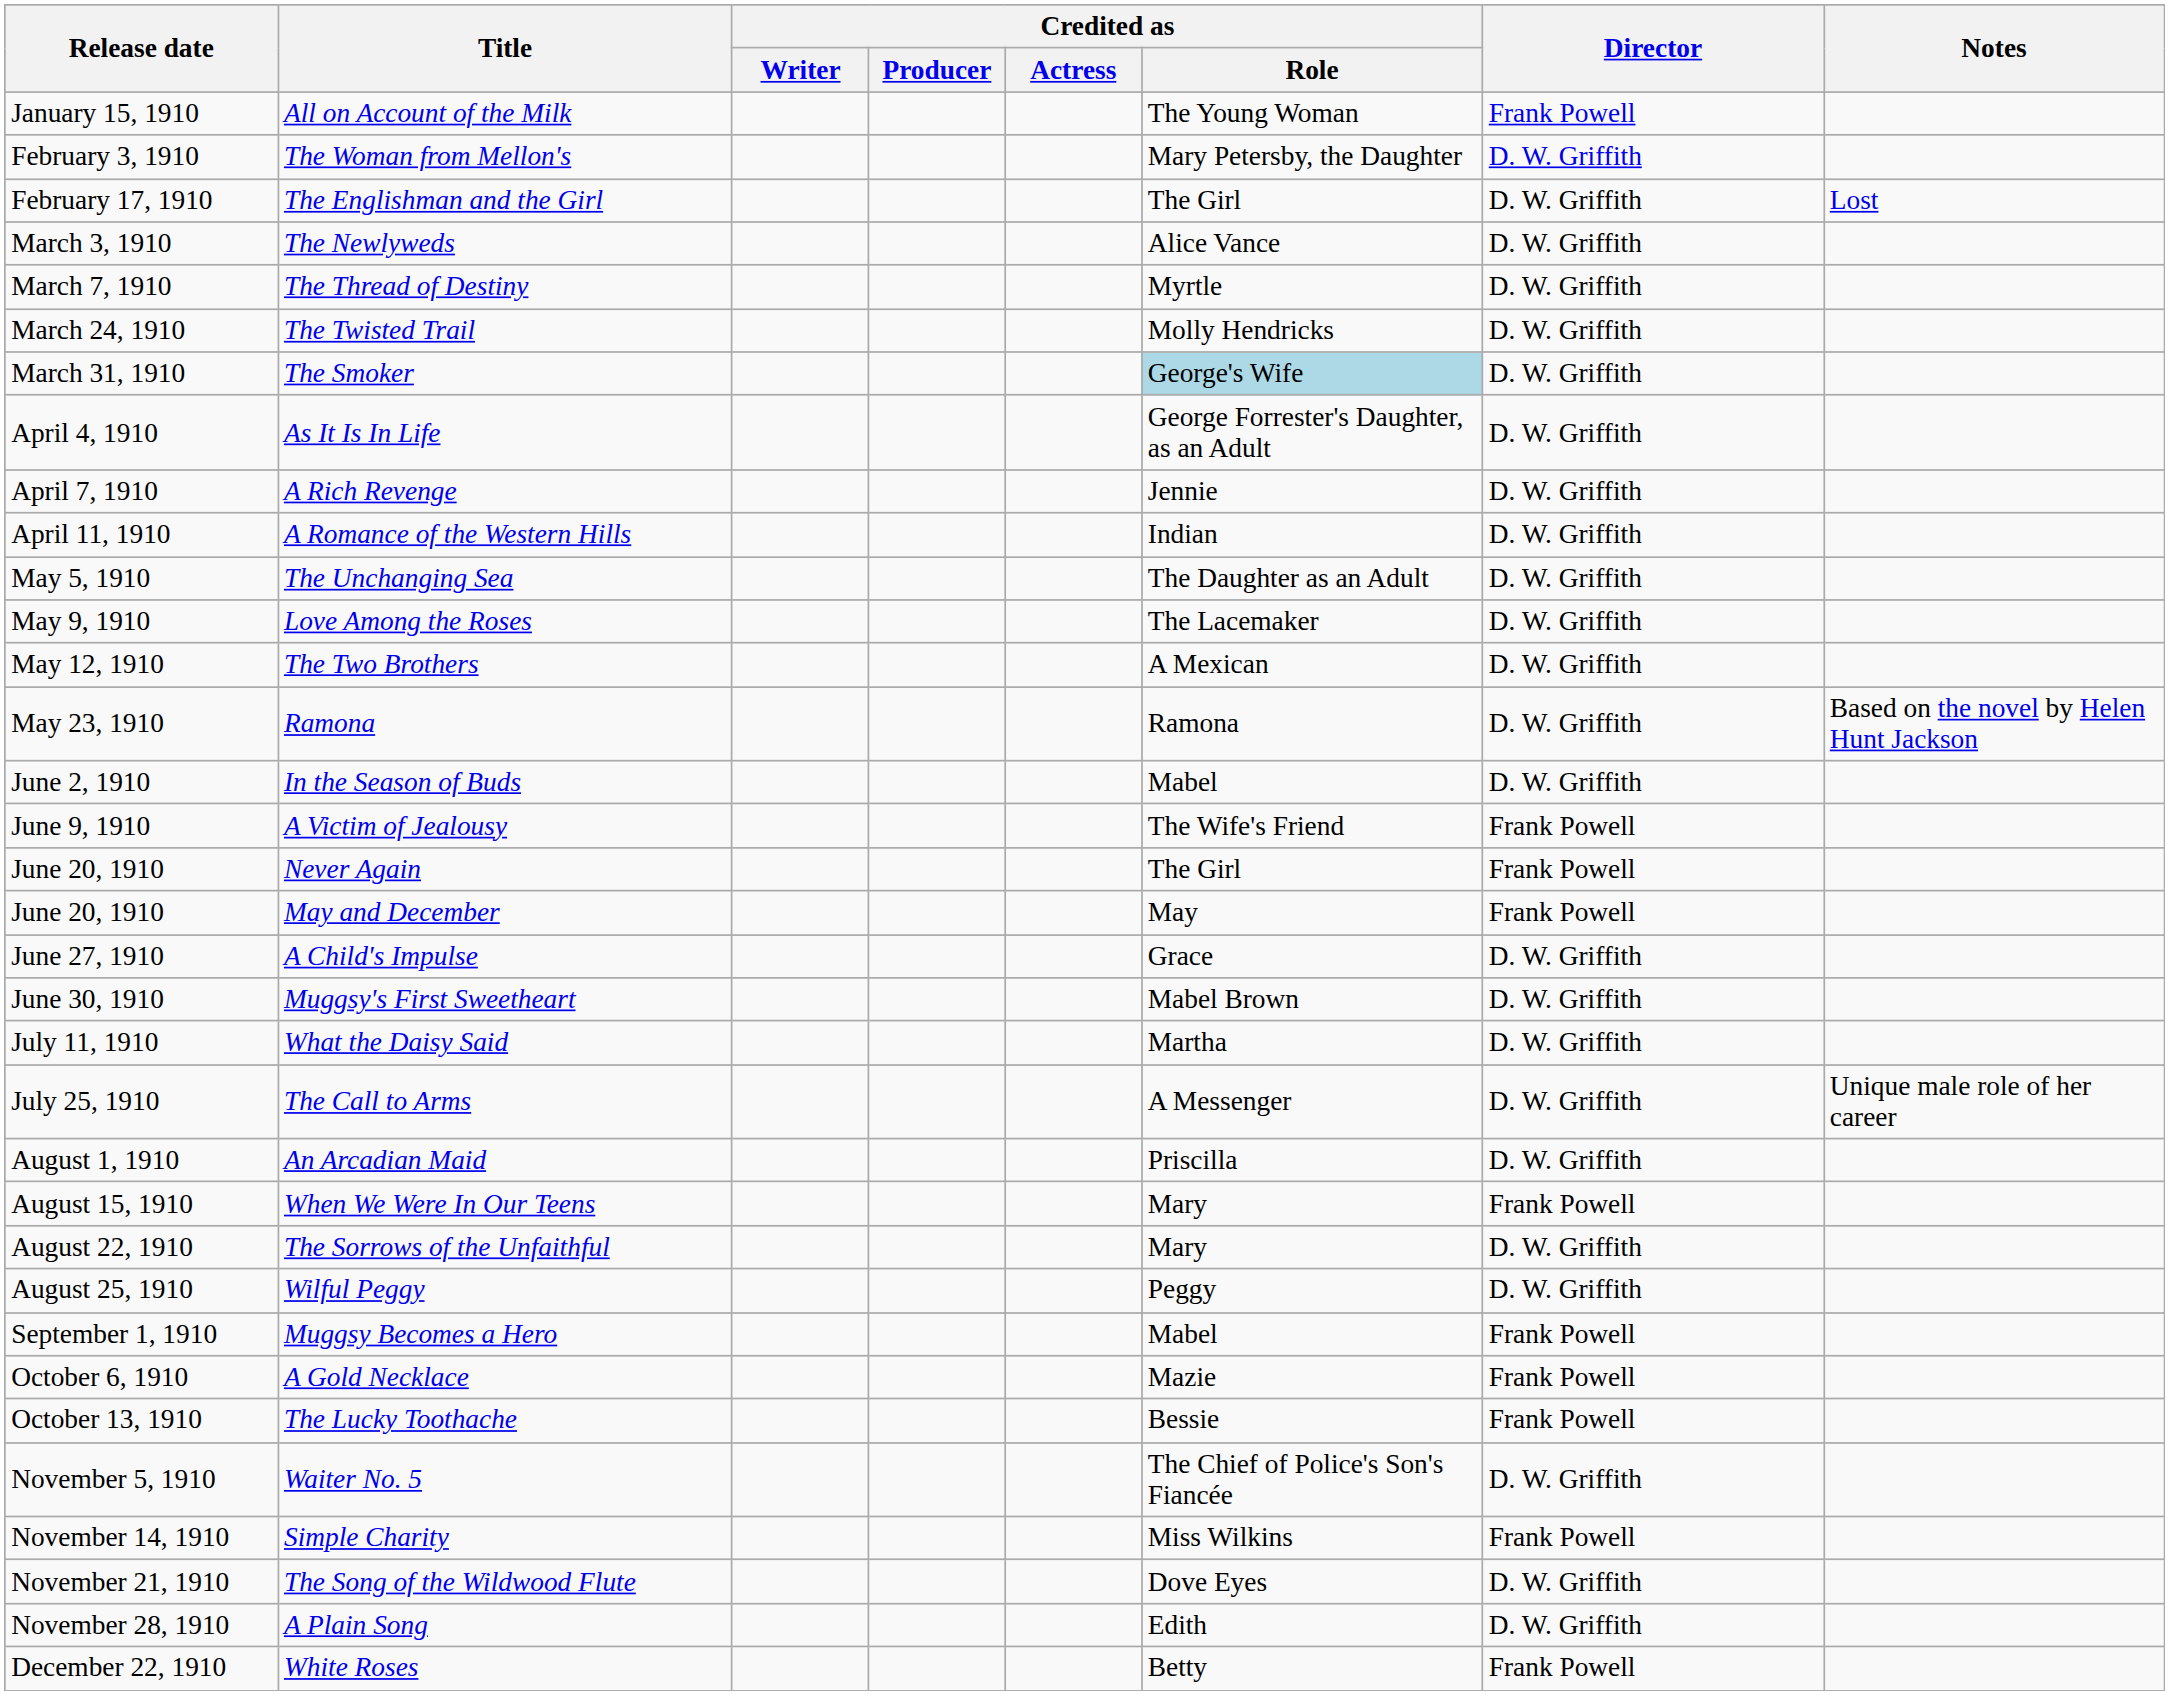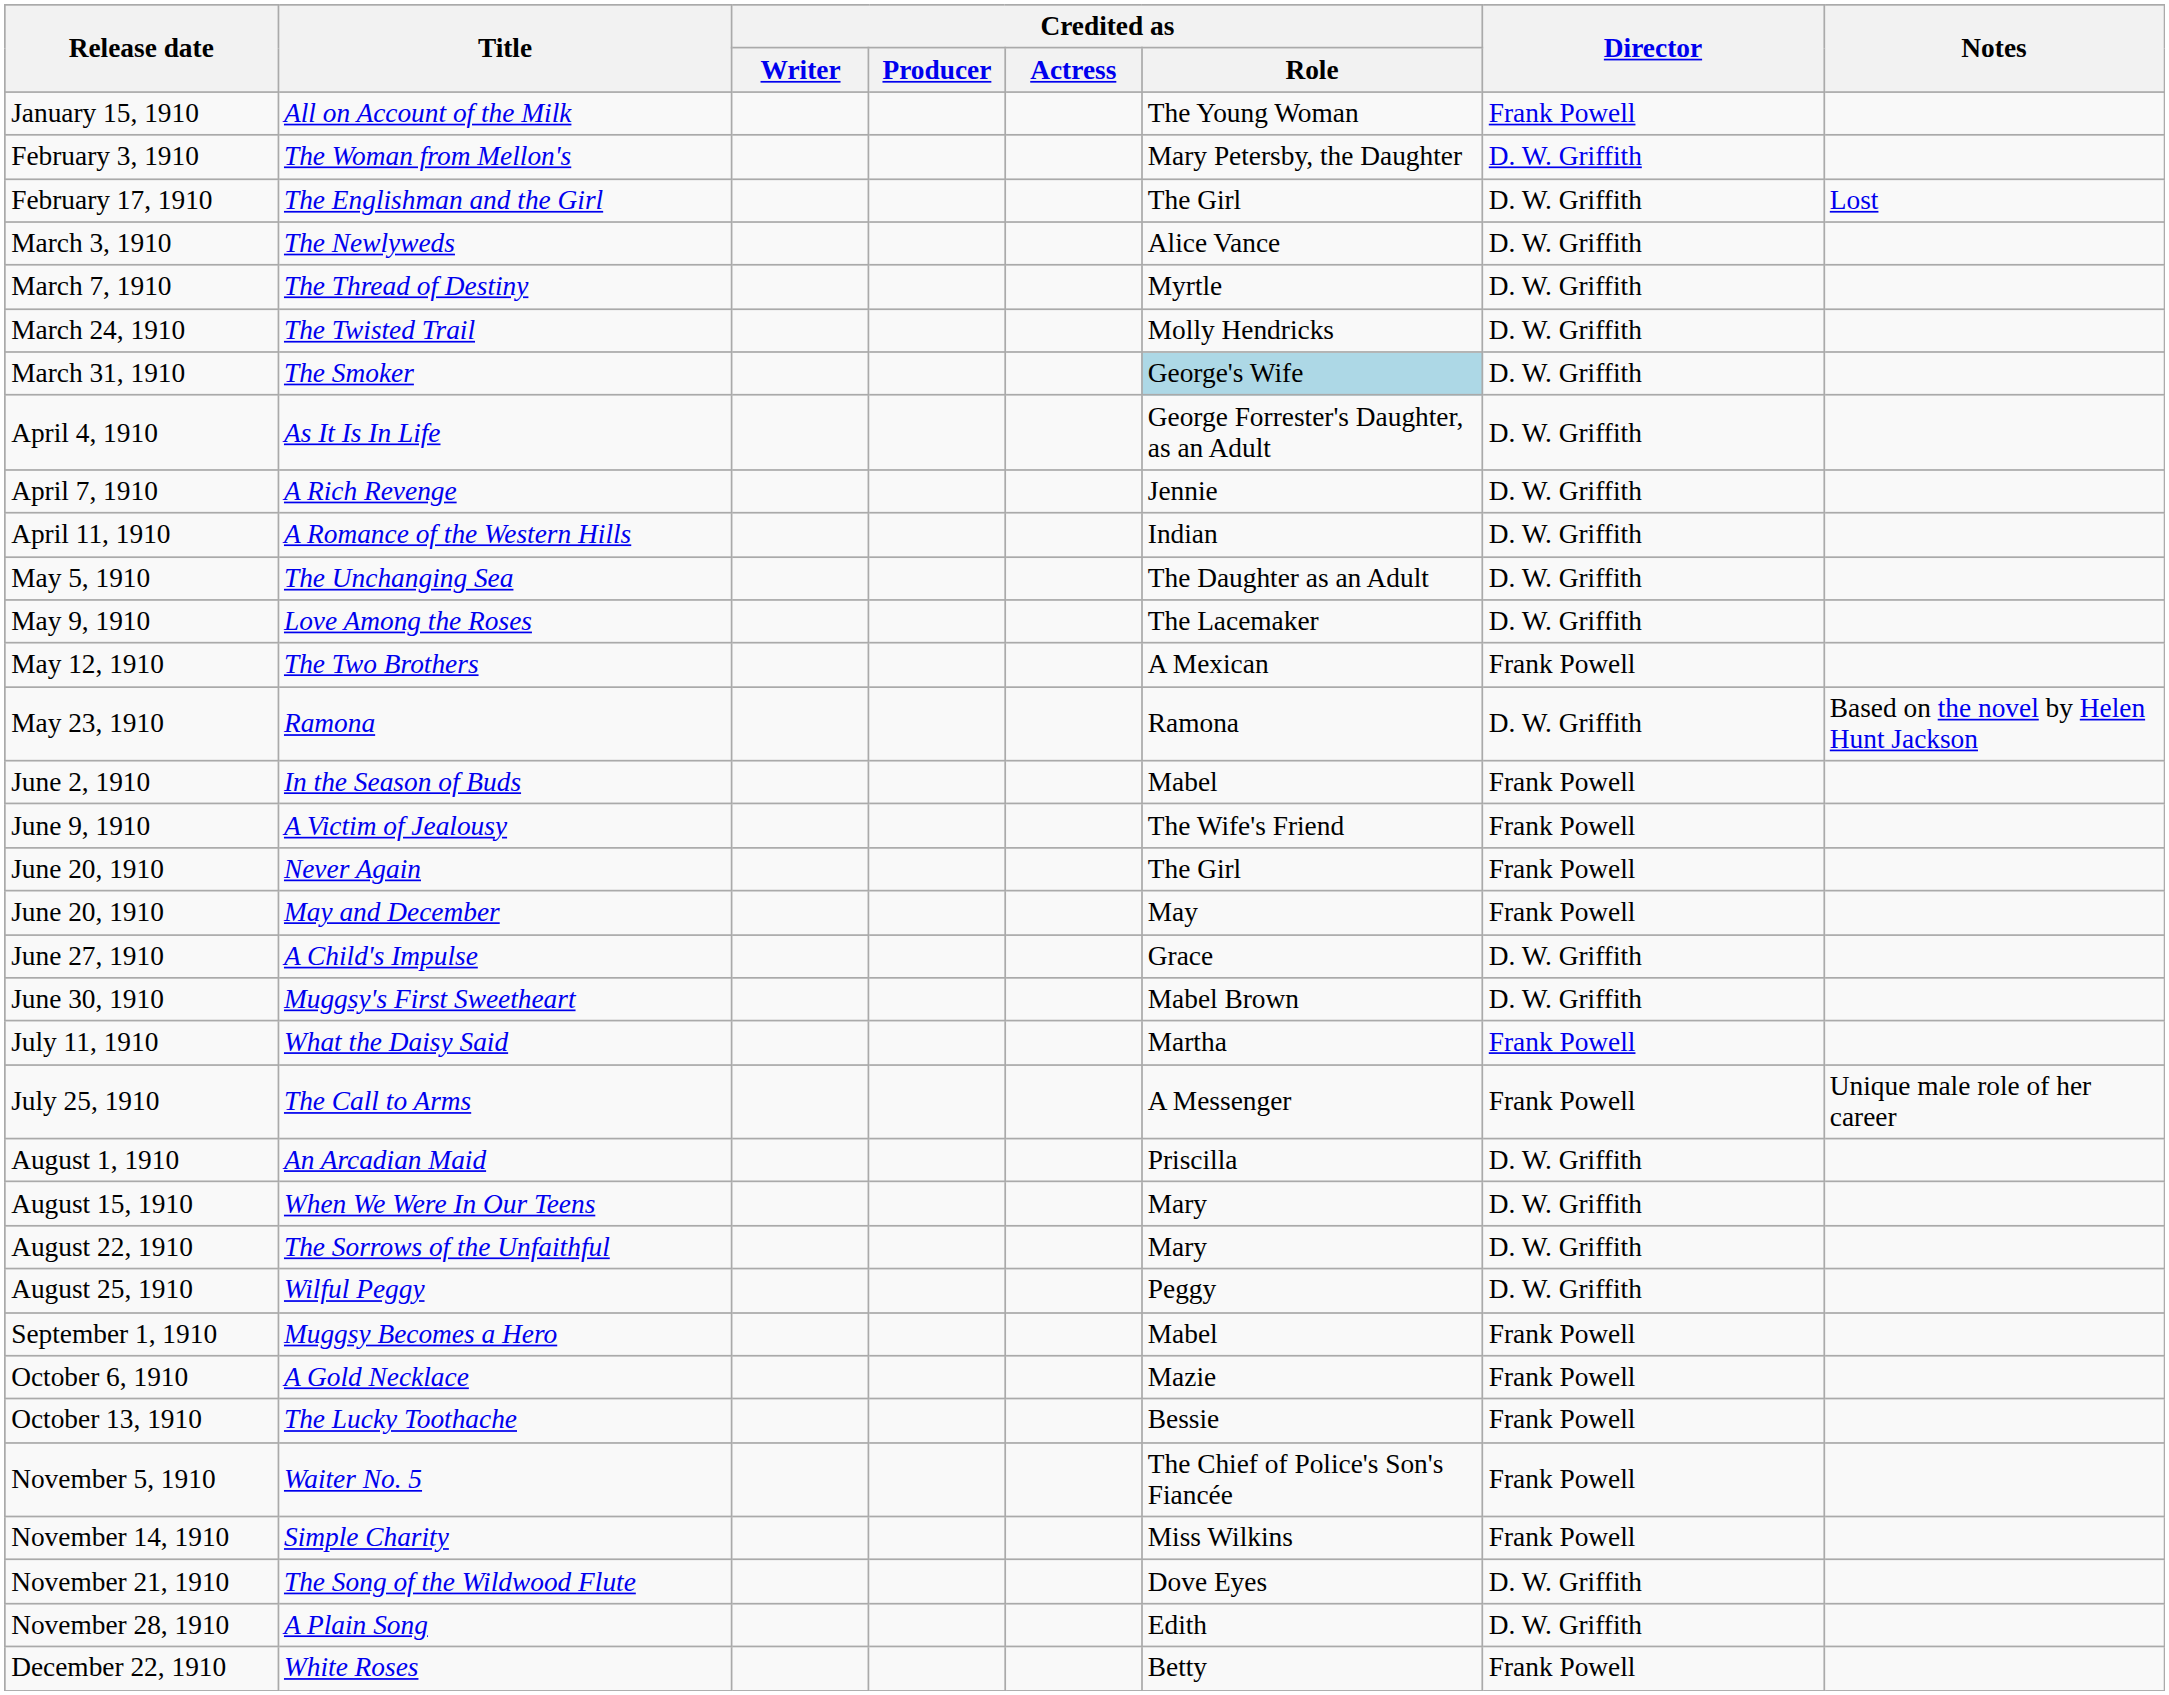The Two Brothers | Director: D. W. Griffith -> Frank Powell
In the Season of Buds | Director: D. W. Griffith -> Frank Powell
What the Daisy Said | Director: D. W. Griffith -> Frank Powell
The Call to Arms | Director: D. W. Griffith -> Frank Powell
When We Were In Our Teens | Director: Frank Powell -> D. W. Griffith
Waiter No. 5 | Director: D. W. Griffith -> Frank Powell
